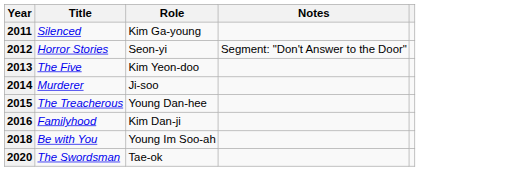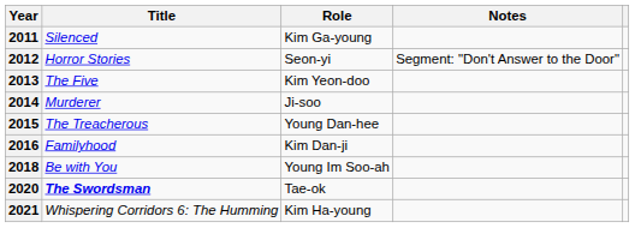2020 | Title: normal -> bold
+ row: 2021 | Whispering Corridors 6: The Humming | Kim Ha-young
